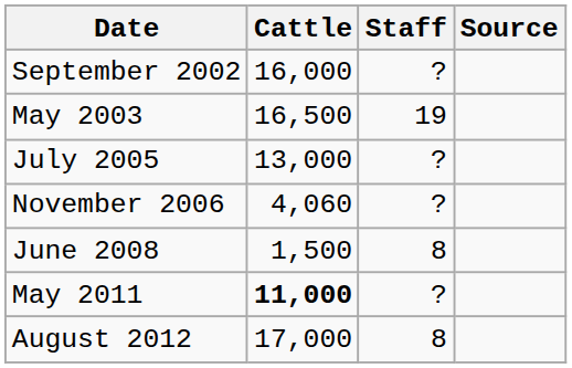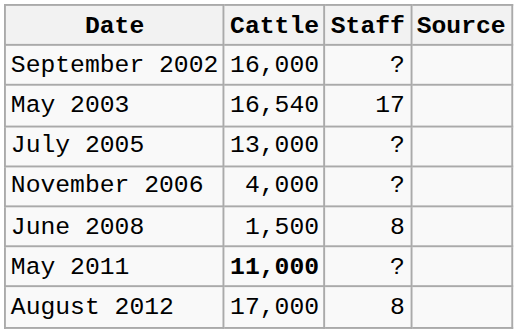May 2003 | Cattle: 16,500 -> 16,540
May 2003 | Staff: 19 -> 17
November 2006 | Cattle: 4,060 -> 4,000
